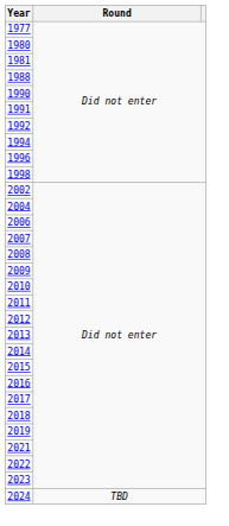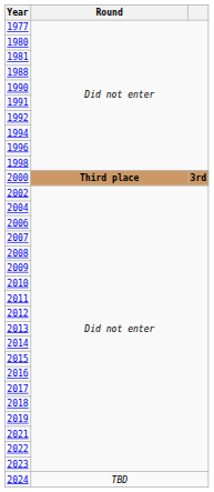+ row: 2000 | Third place | 3rd
